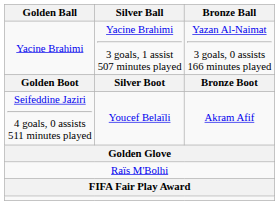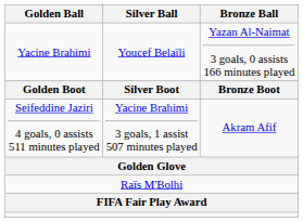Yacine Brahimi | Silver Ball: Yacine Brahimi 3 goals, 1 assist 507 minutes played -> Youcef Belaïli
Seifeddine Jaziri 4 goals, 0 assists 511 minutes played | Silver Ball: Youcef Belaïli -> Yacine Brahimi 3 goals, 1 assist 507 minutes played
